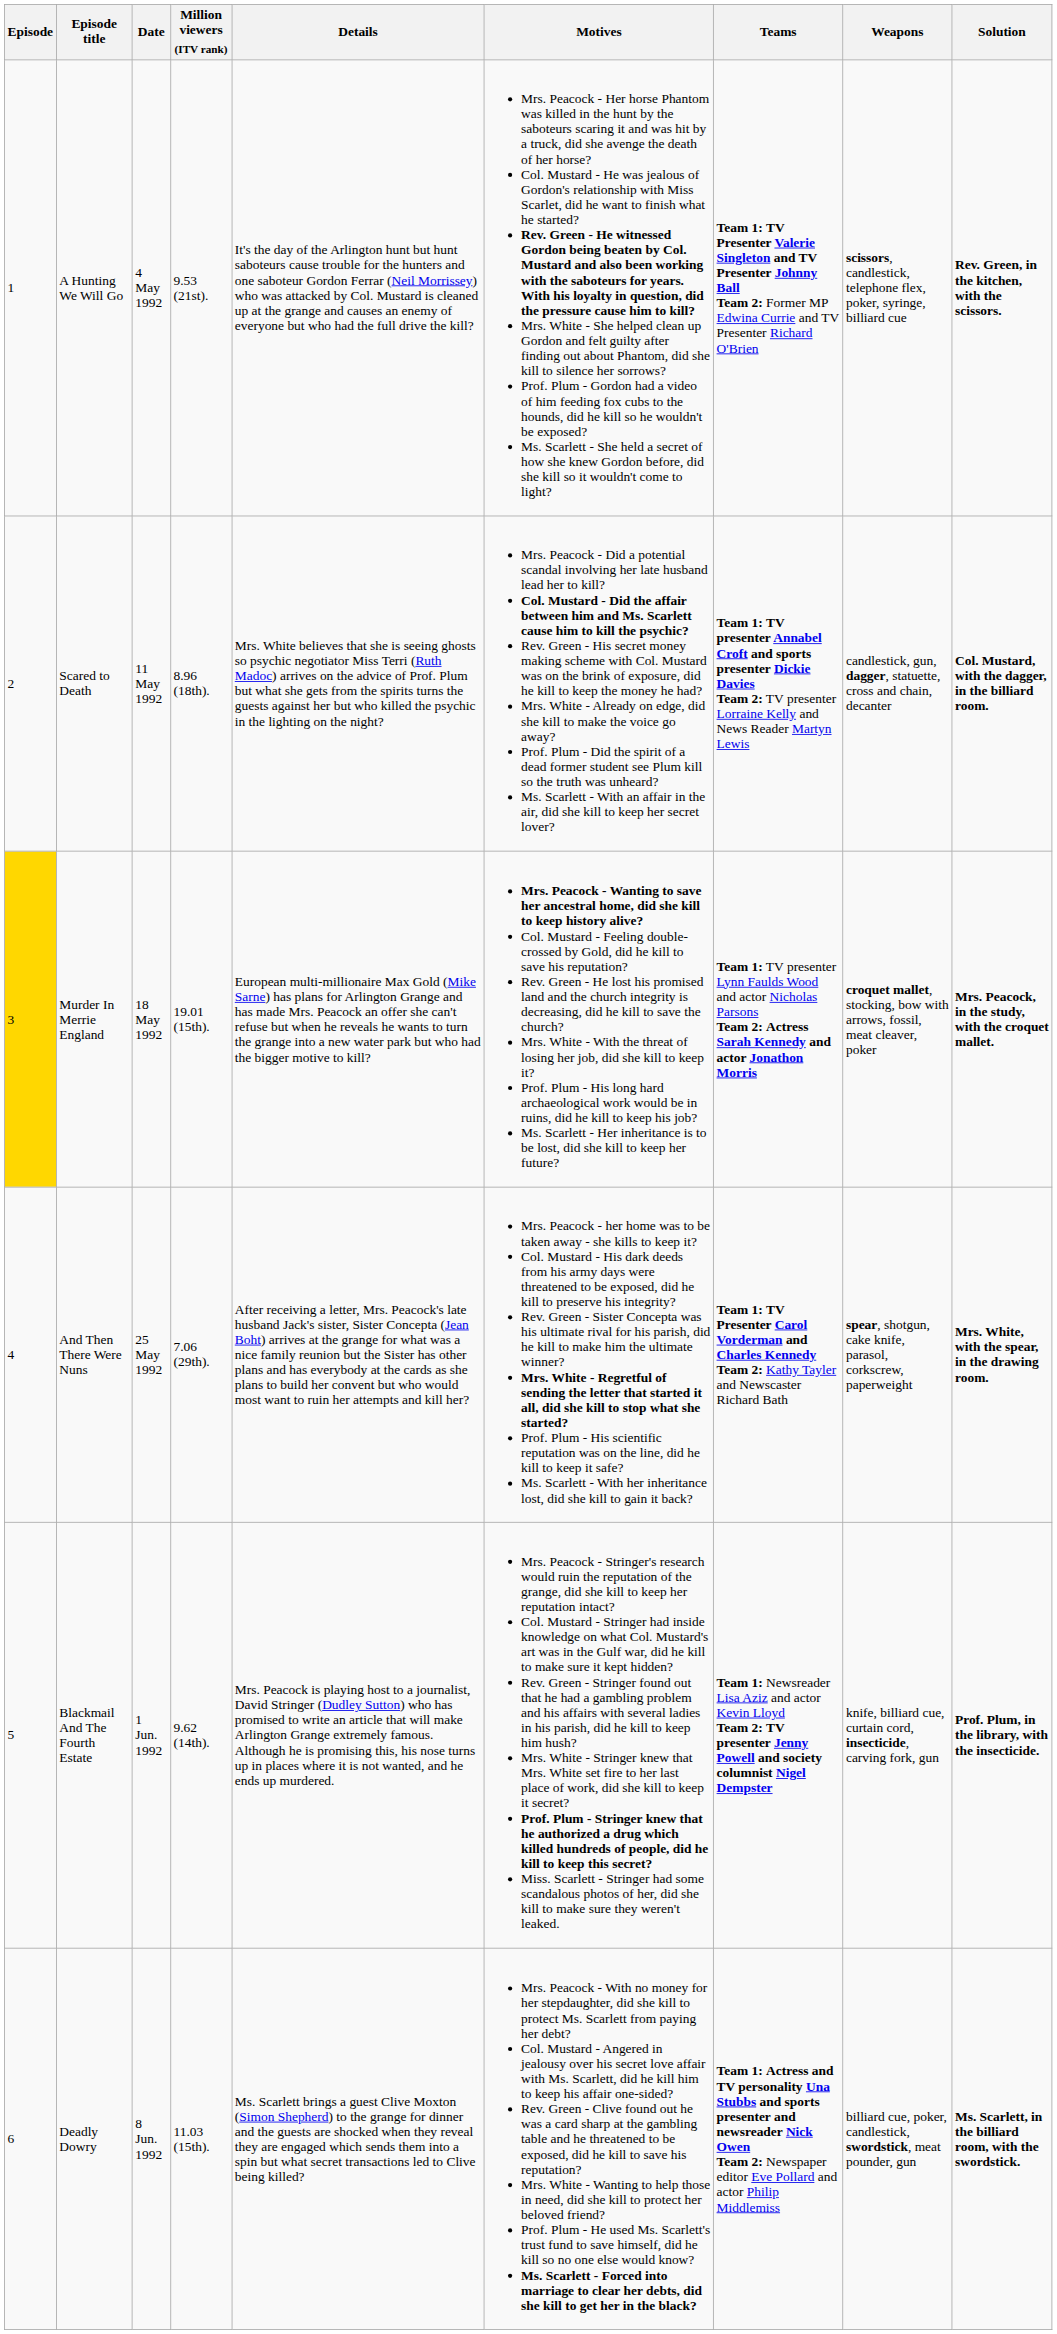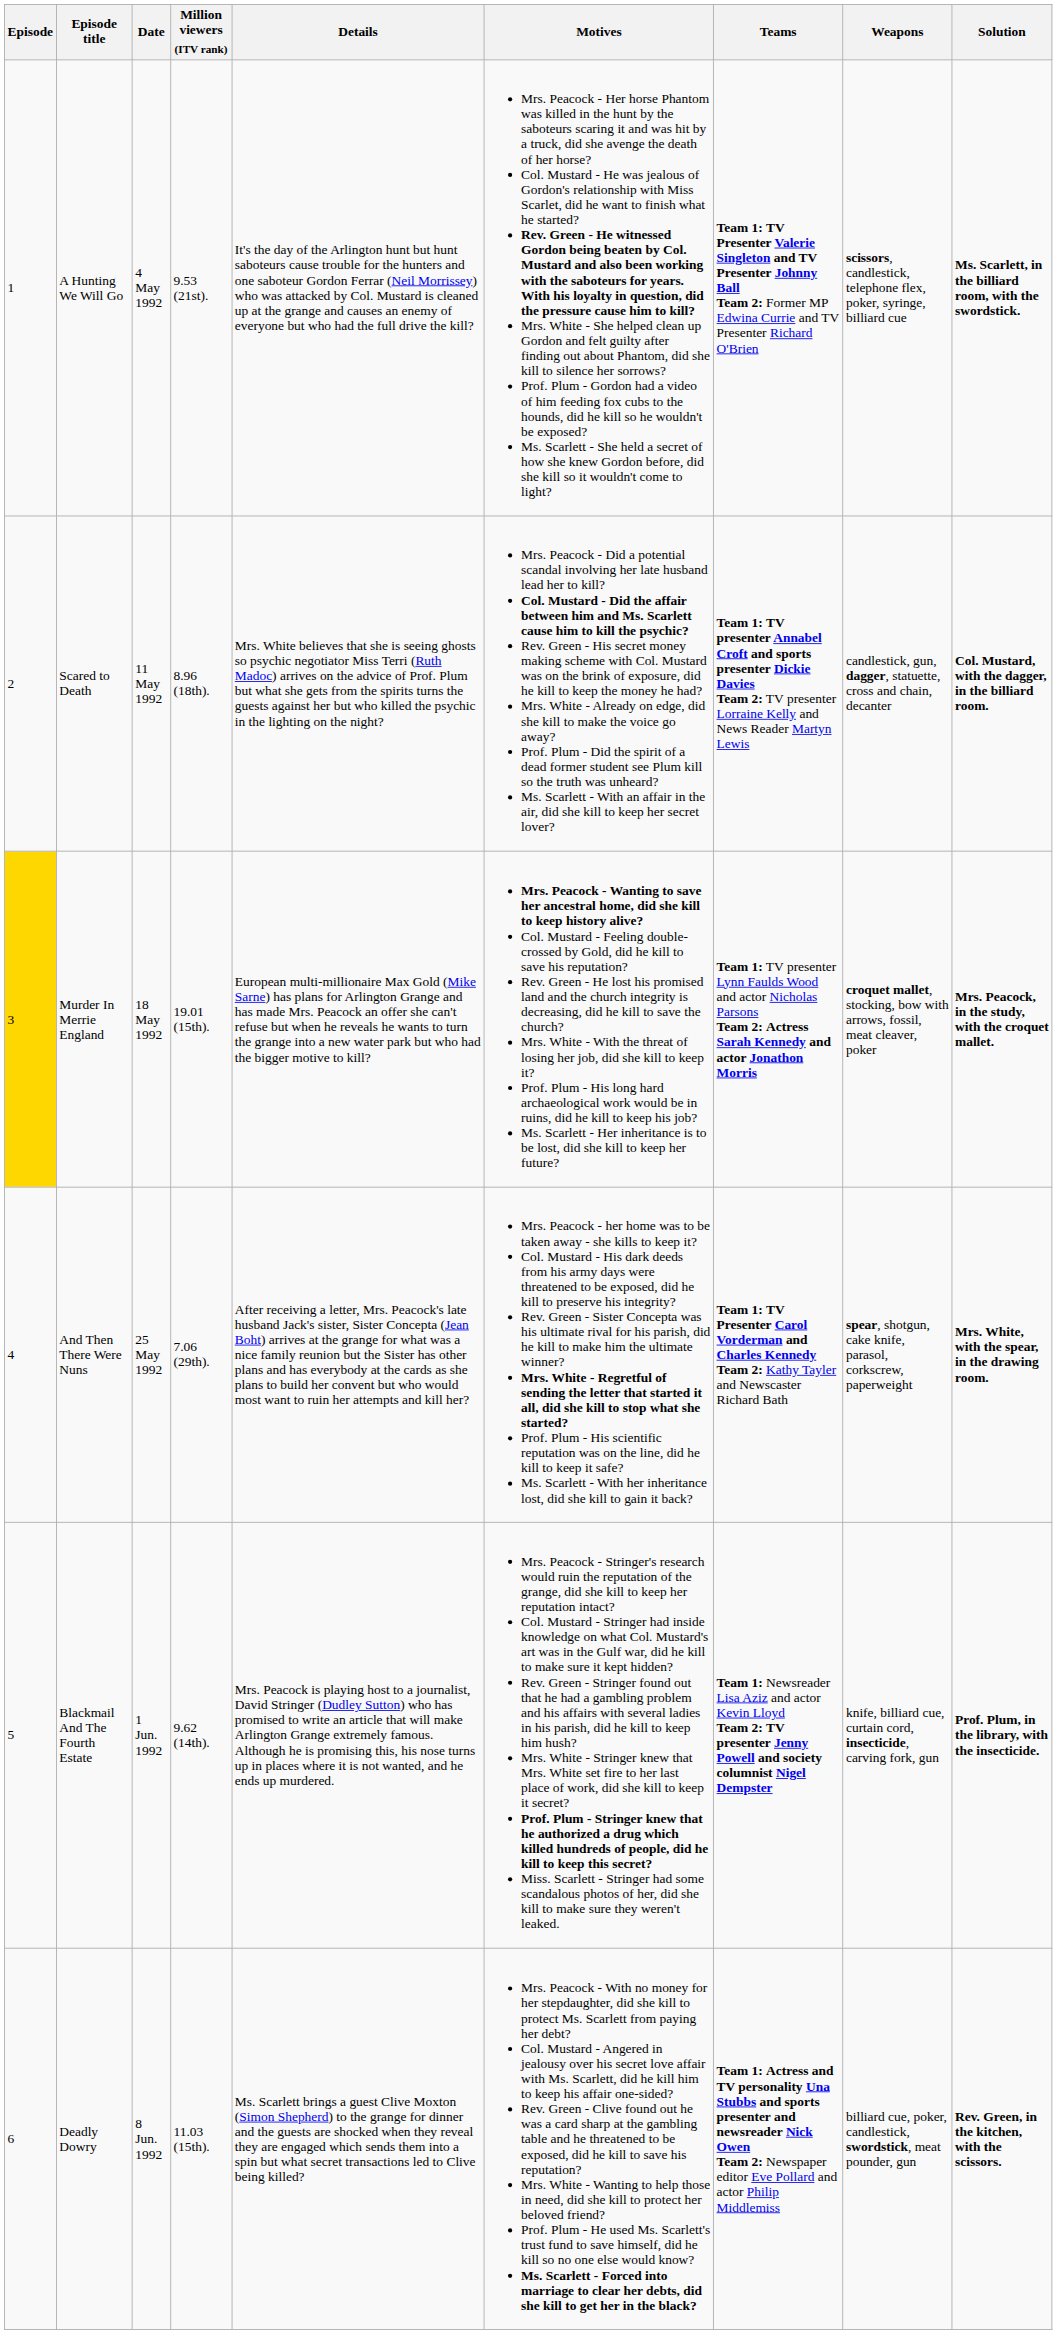A Hunting We Will Go | Solution: Rev. Green, in the kitchen, with the scissors. -> Ms. Scarlett, in the billiard room, with the swordstick.
Deadly Dowry | Solution: Ms. Scarlett, in the billiard room, with the swordstick. -> Rev. Green, in the kitchen, with the scissors.
